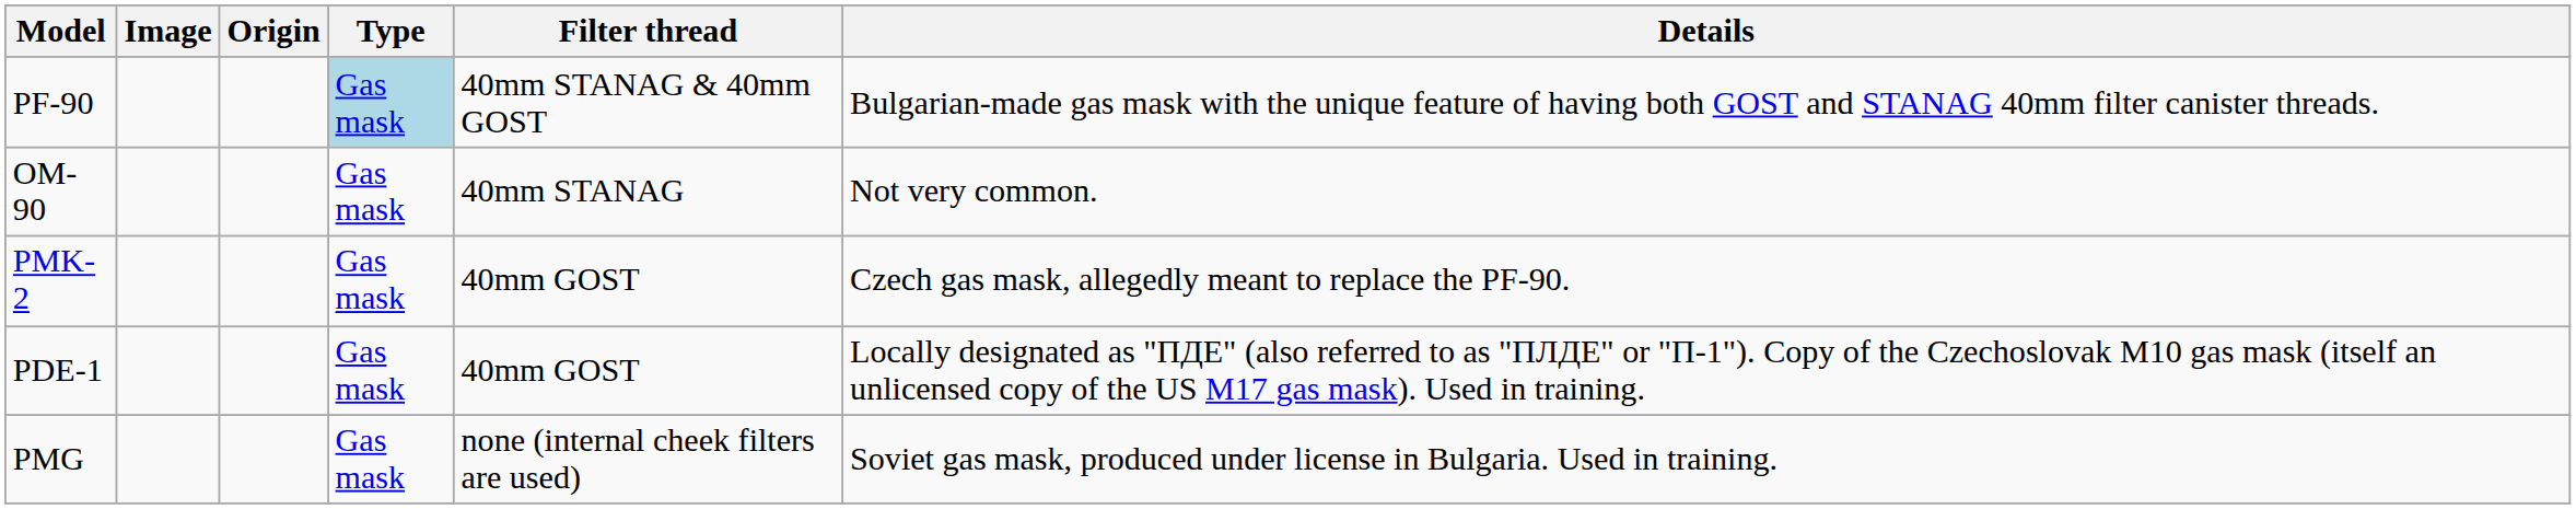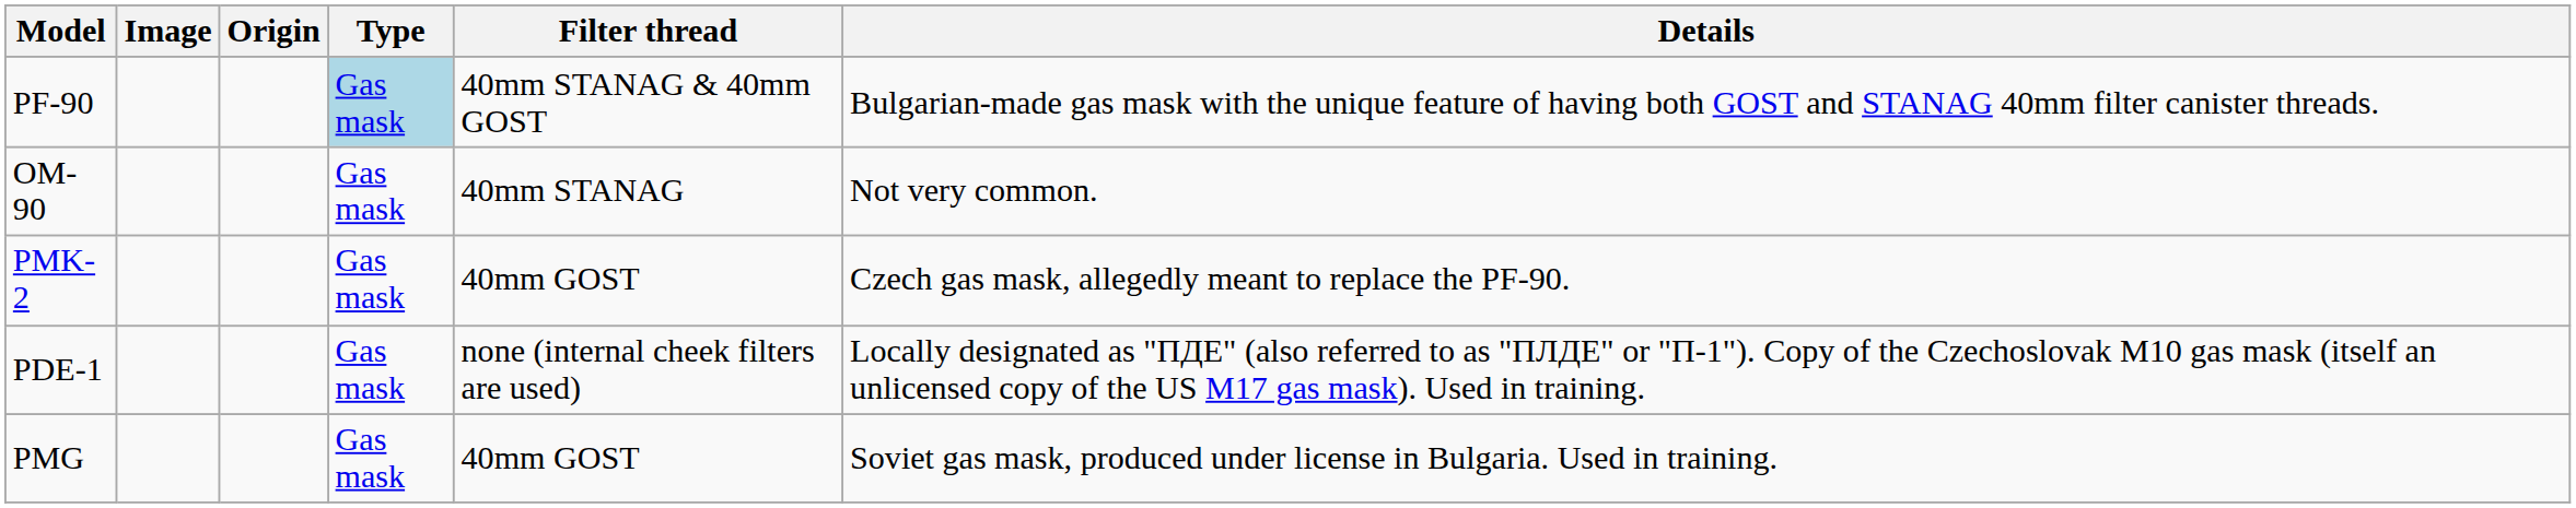PDE-1 | Filter thread: 40mm GOST -> none (internal cheek filters are used)
PMG | Filter thread: none (internal cheek filters are used) -> 40mm GOST
